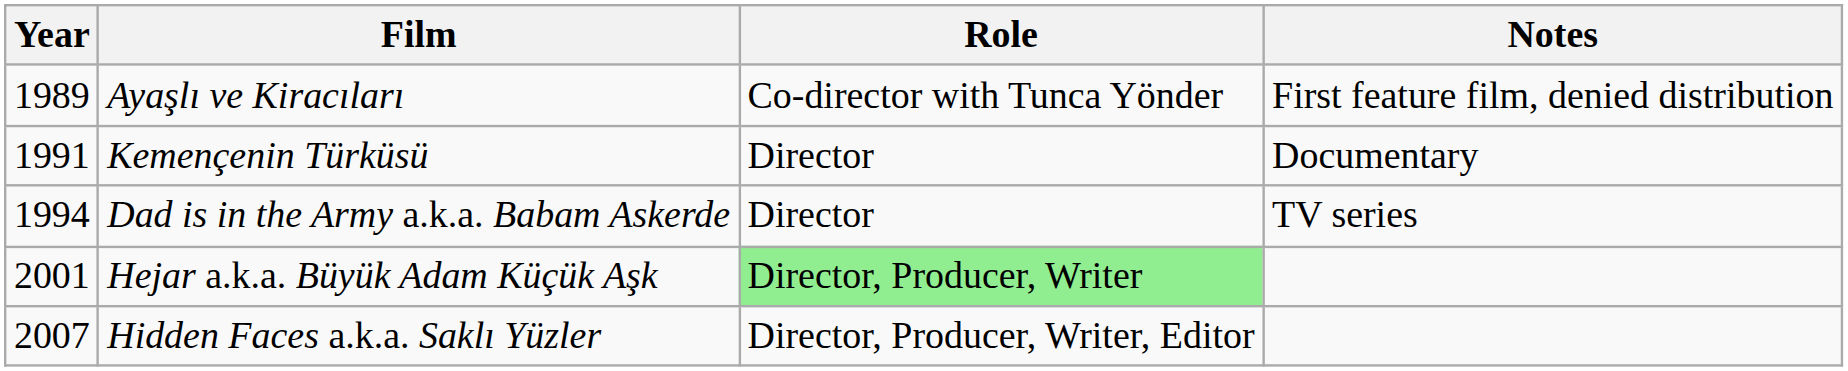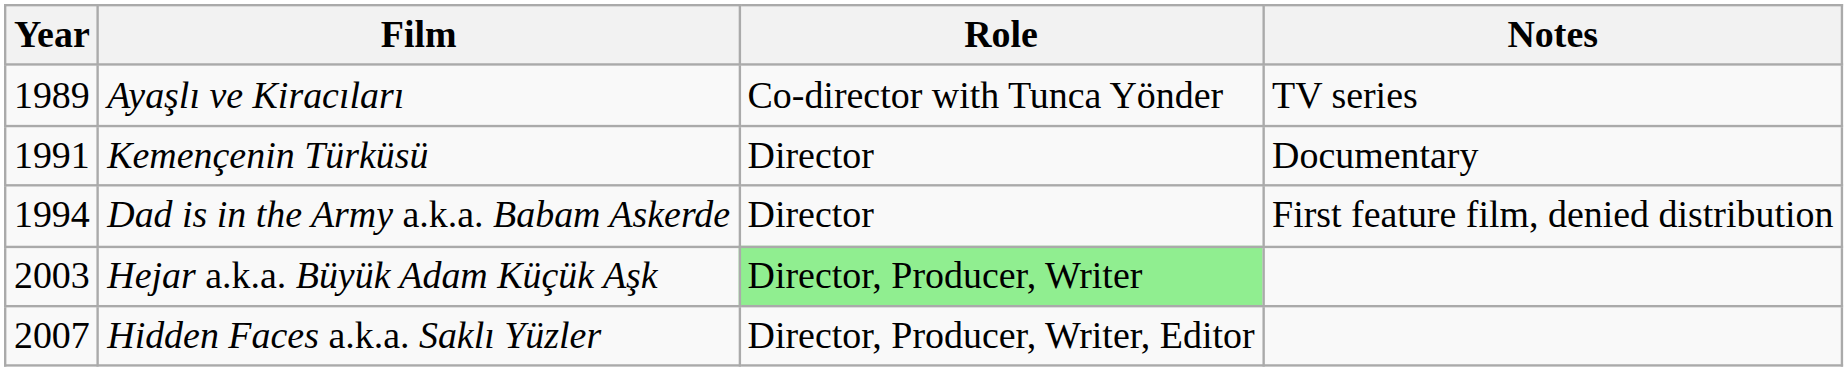Ayaşlı ve Kiracıları | Notes: First feature film, denied distribution -> TV series
Dad is in the Army a.k.a. Babam Askerde | Notes: TV series -> First feature film, denied distribution
Hejar a.k.a. Büyük Adam Küçük Aşk | Year: 2001 -> 2003
